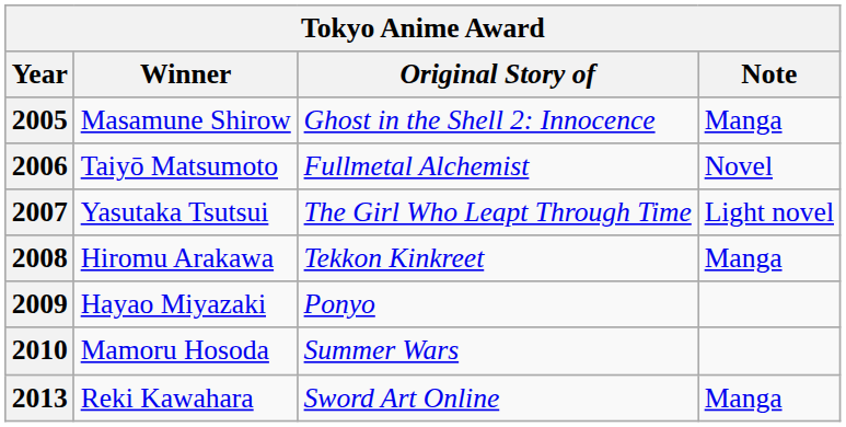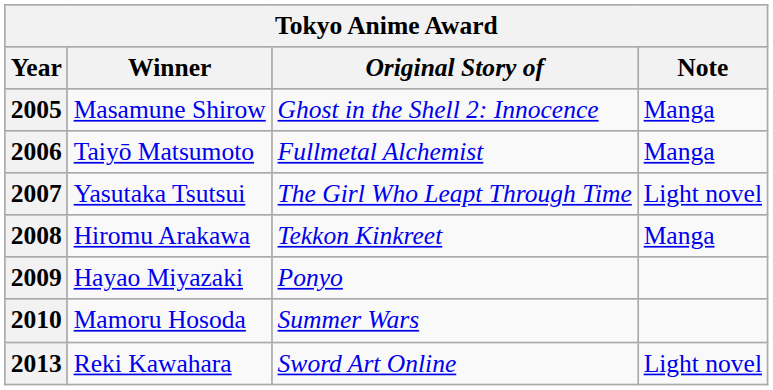2006 | Note: Novel -> Manga
2013 | Note: Manga -> Light novel
